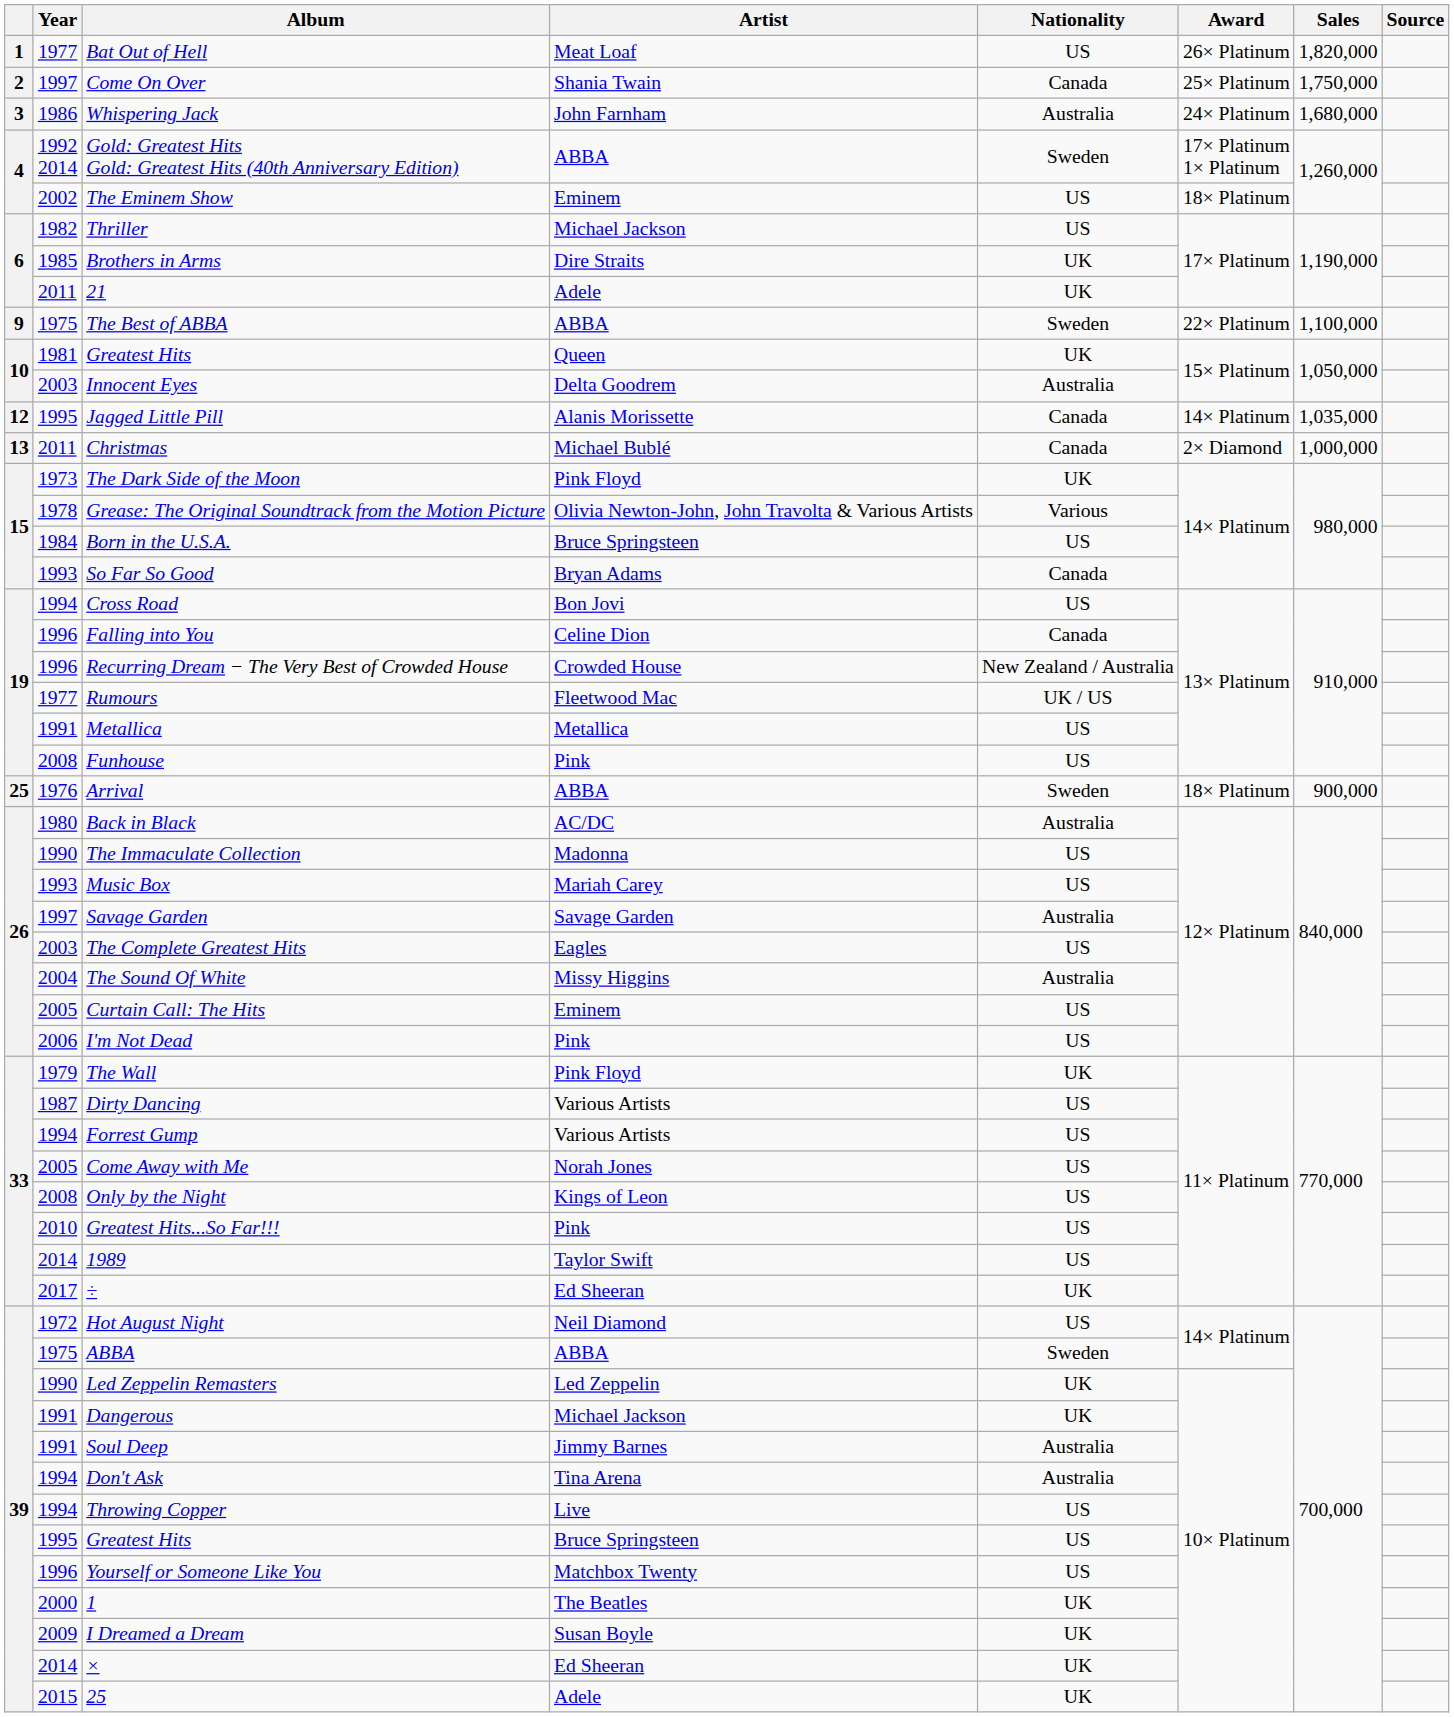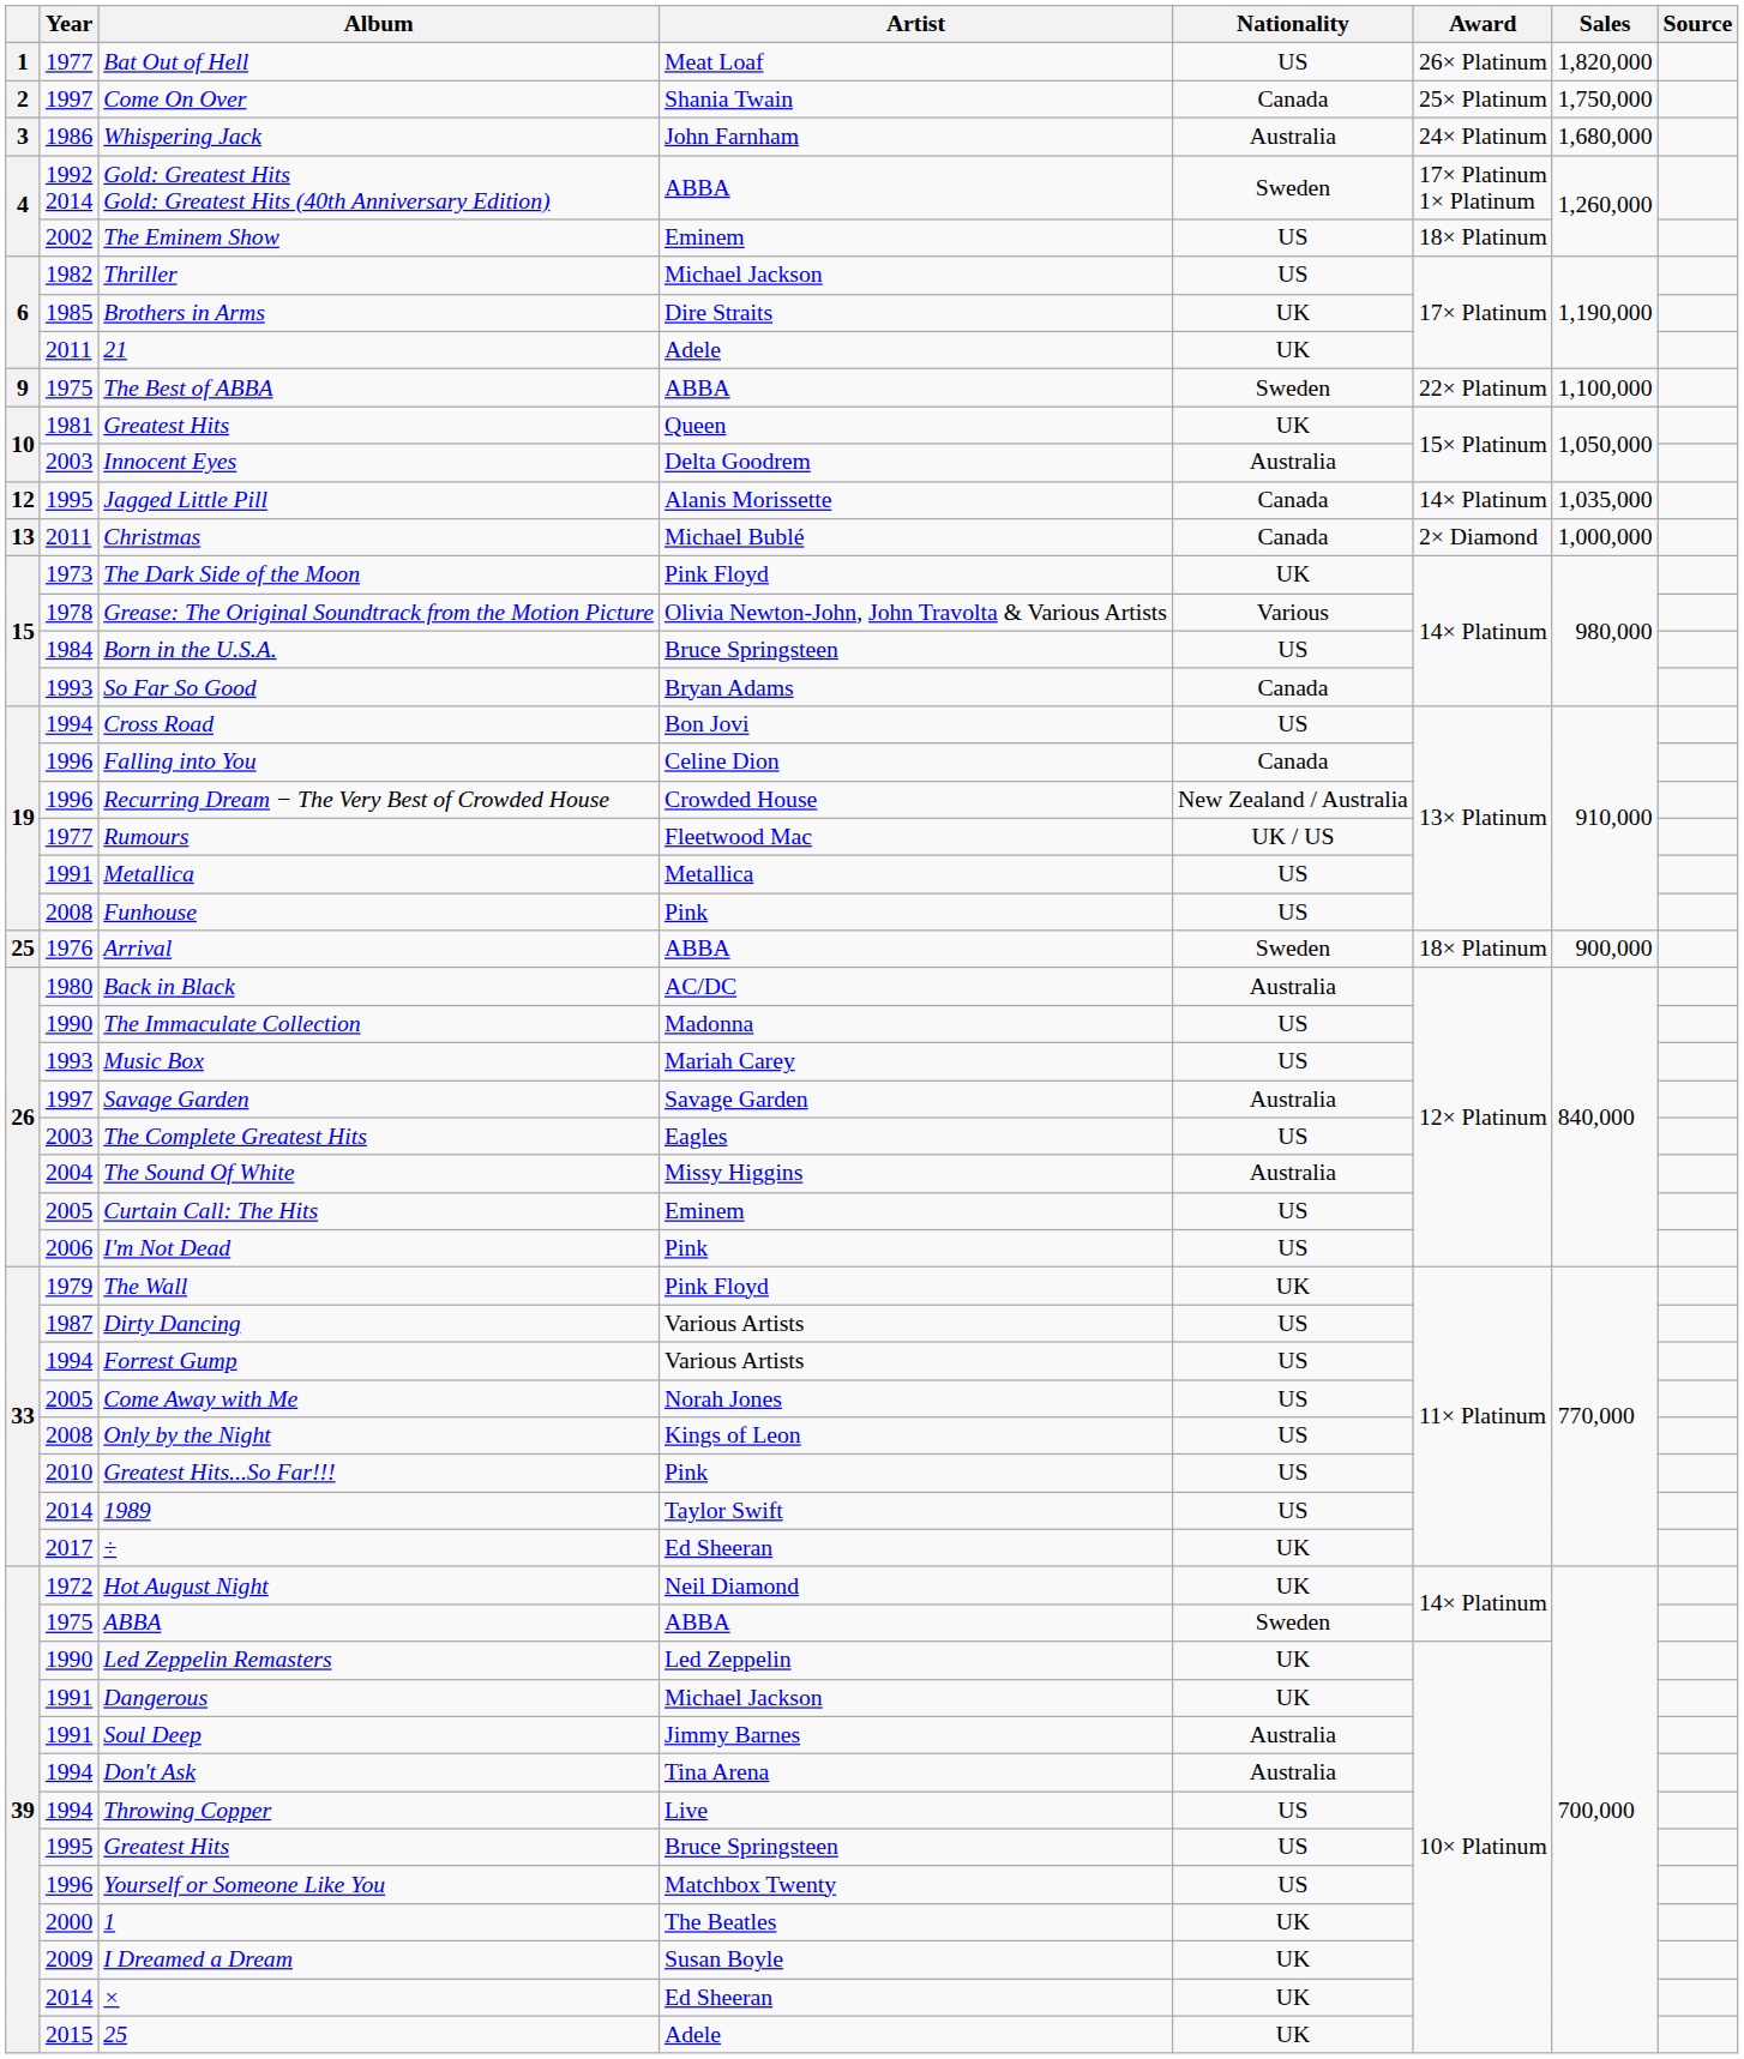Hot August Night | Nationality: US -> UK
